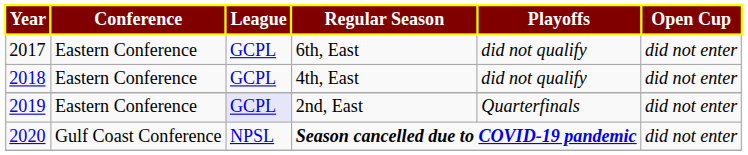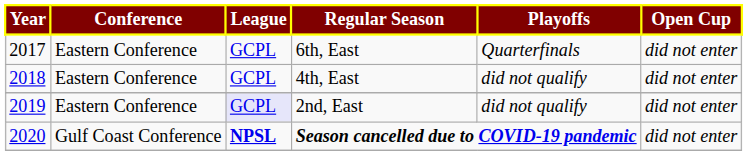6th, East | Playoffs: did not qualify -> Quarterfinals
2nd, East | Playoffs: Quarterfinals -> did not qualify
Season cancelled due to COVID-19 pandemic | League: normal -> bold
